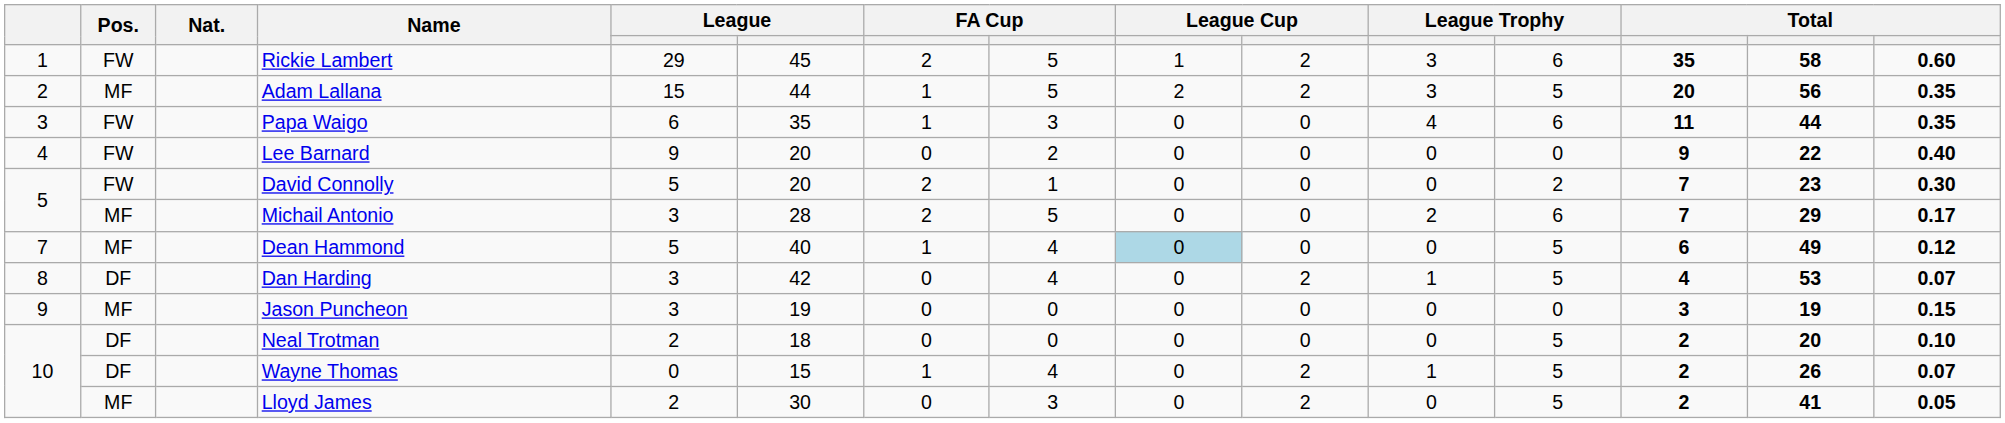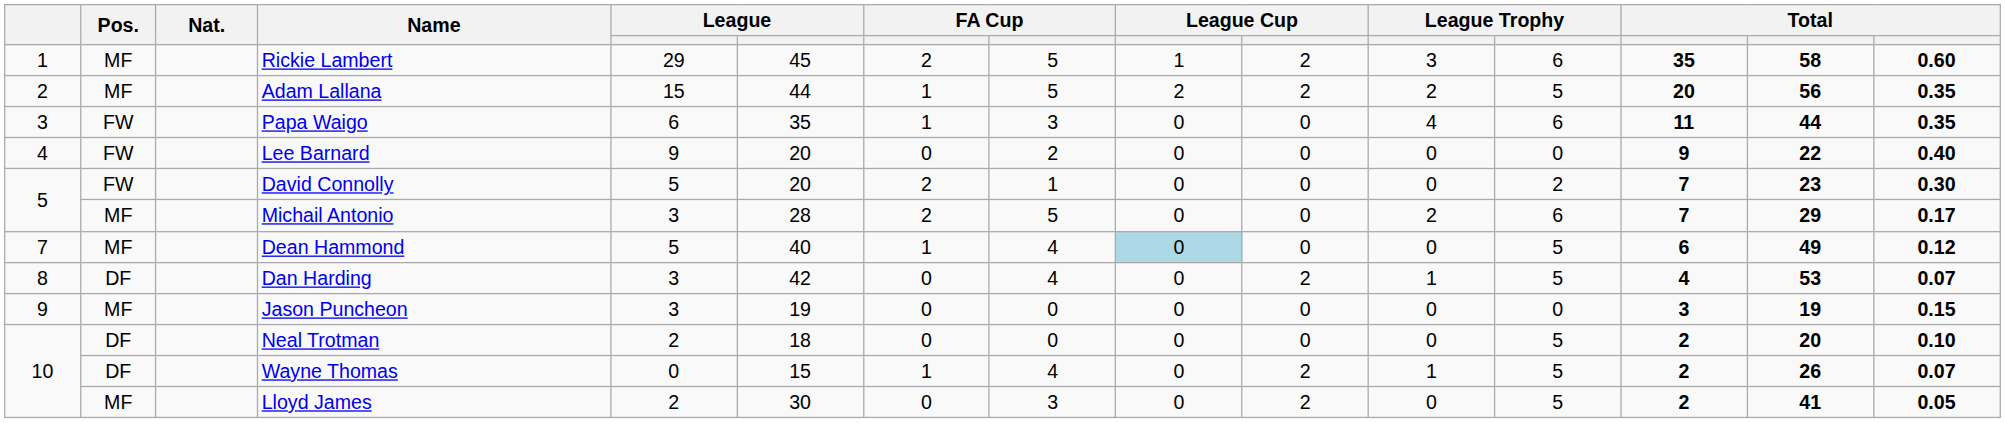Rickie Lambert | Pos.: FW -> MF
Adam Lallana | column 11: 3 -> 2
